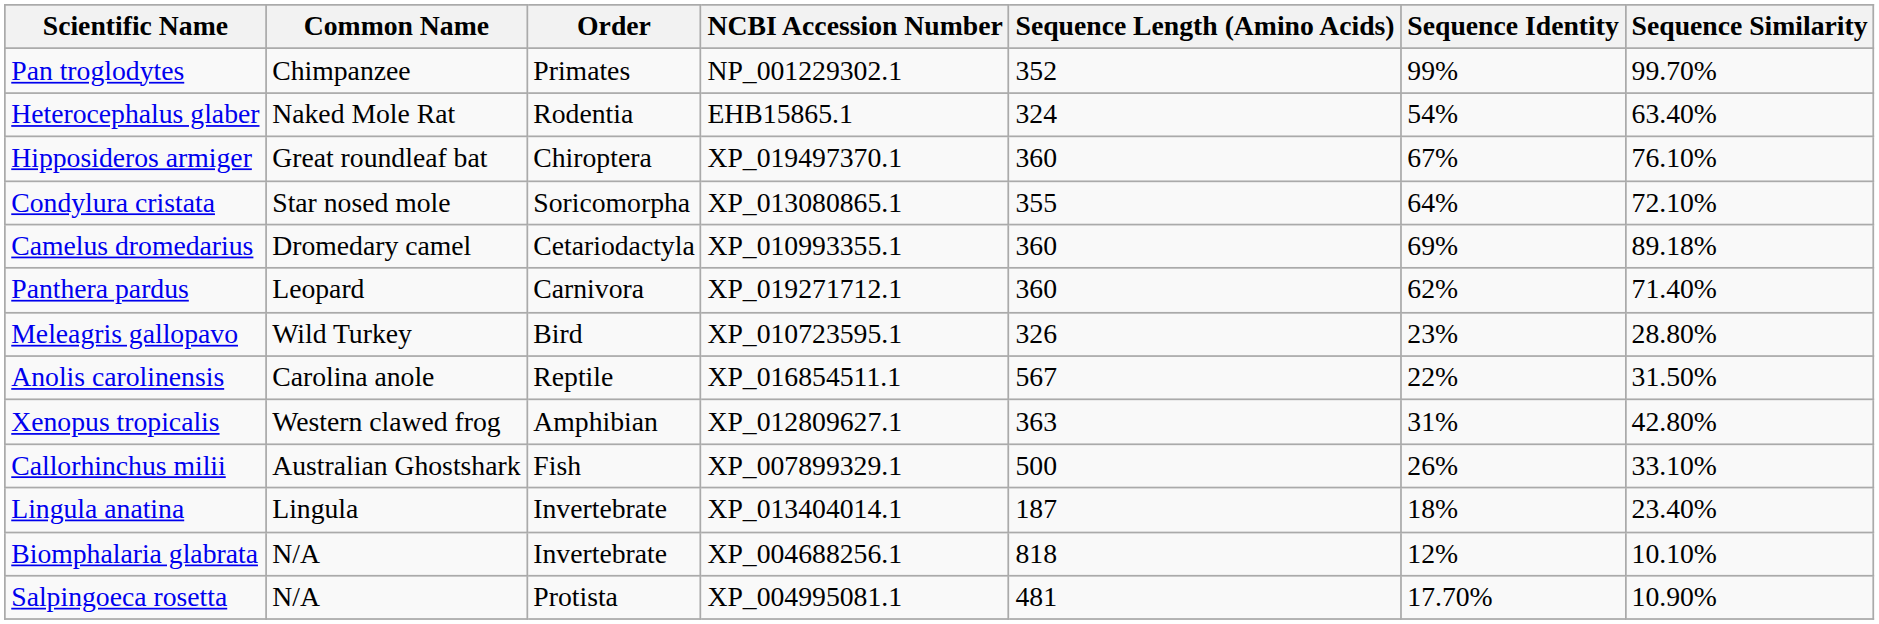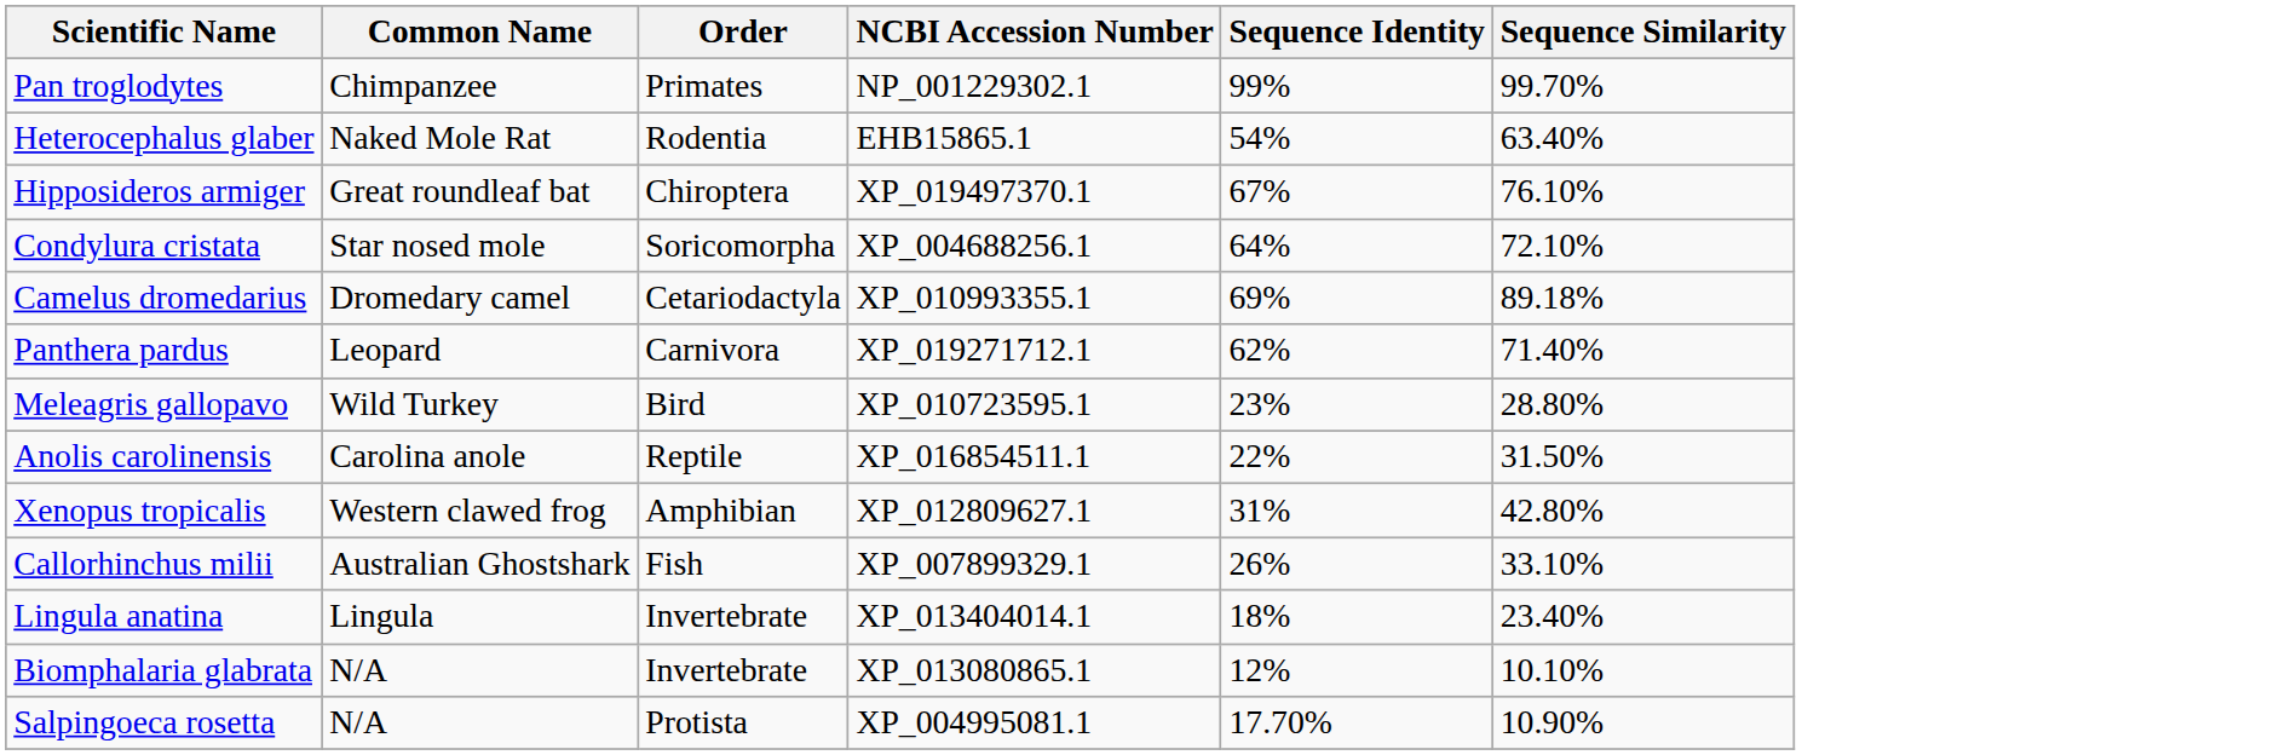- column: Sequence Length (Amino Acids) | 352 | 324 | 360 | 355 | 360 | 360 | 326 | 567 | 363 | 500 | 187 | 818 | 481
Condylura cristata | NCBI Accession Number: XP_013080865.1 -> XP_004688256.1
Biomphalaria glabrata | NCBI Accession Number: XP_004688256.1 -> XP_013080865.1
